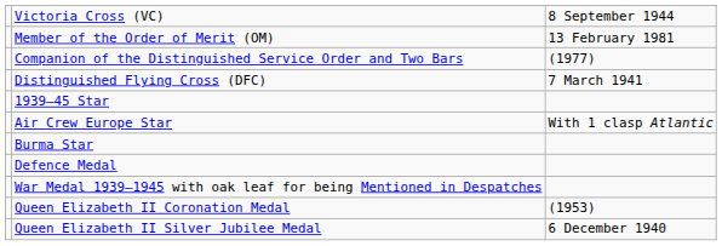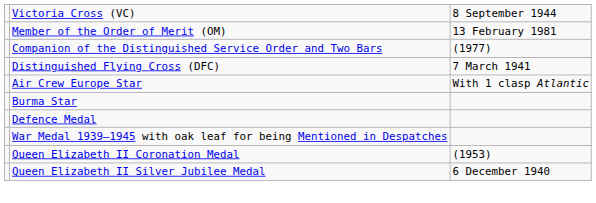- row: 1939–45 Star
